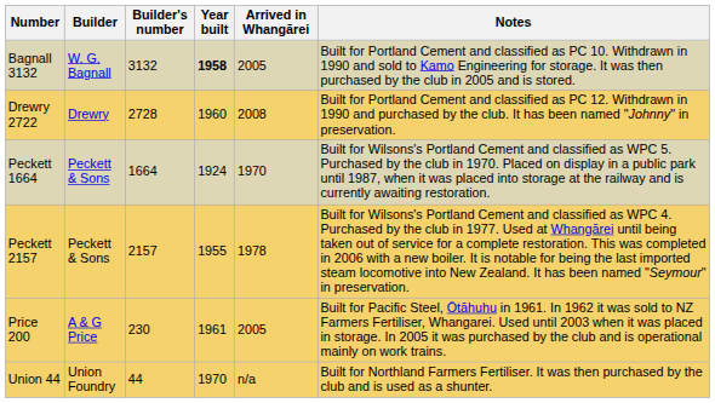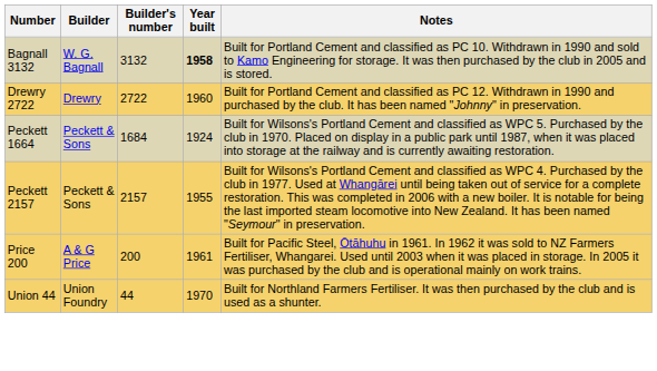- column: Arrived in Whangārei | 2005 | 2008 | 1970 | 1978 | 2005 | n/a
Drewry 2722 | Builder's number: 2728 -> 2722
Peckett 1664 | Builder's number: 1664 -> 1684
Price 200 | Builder's number: 230 -> 200
